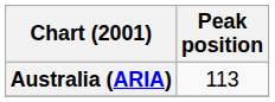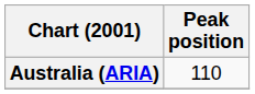Australia (ARIA) | Peak position: 113 -> 110
